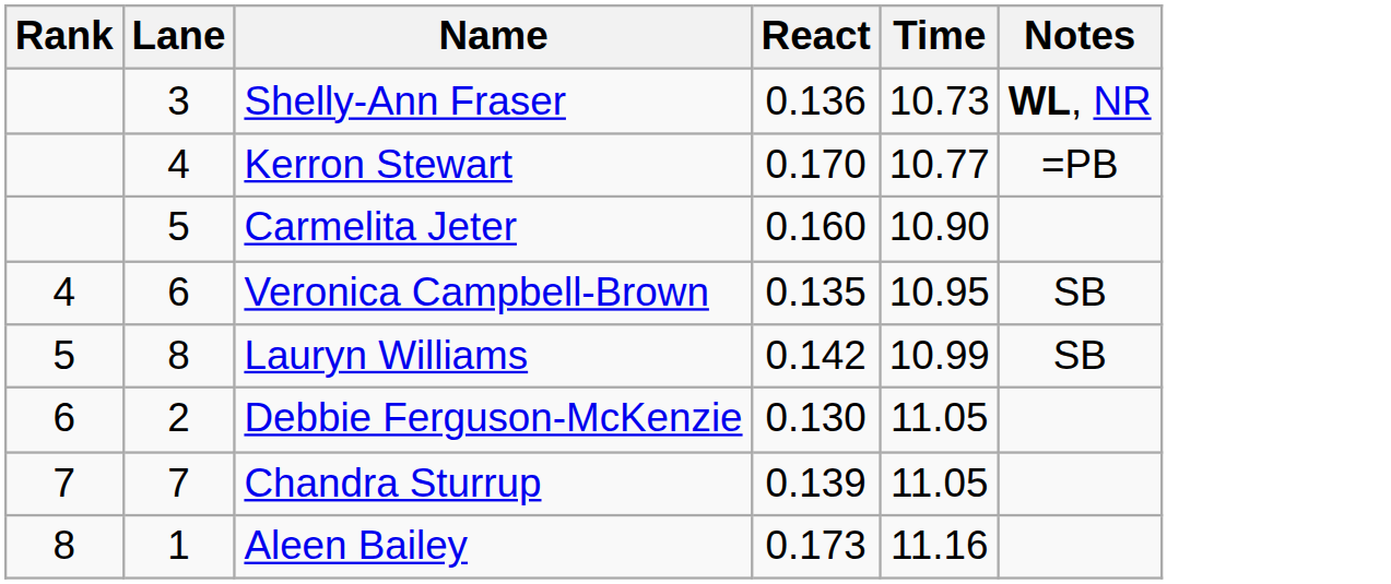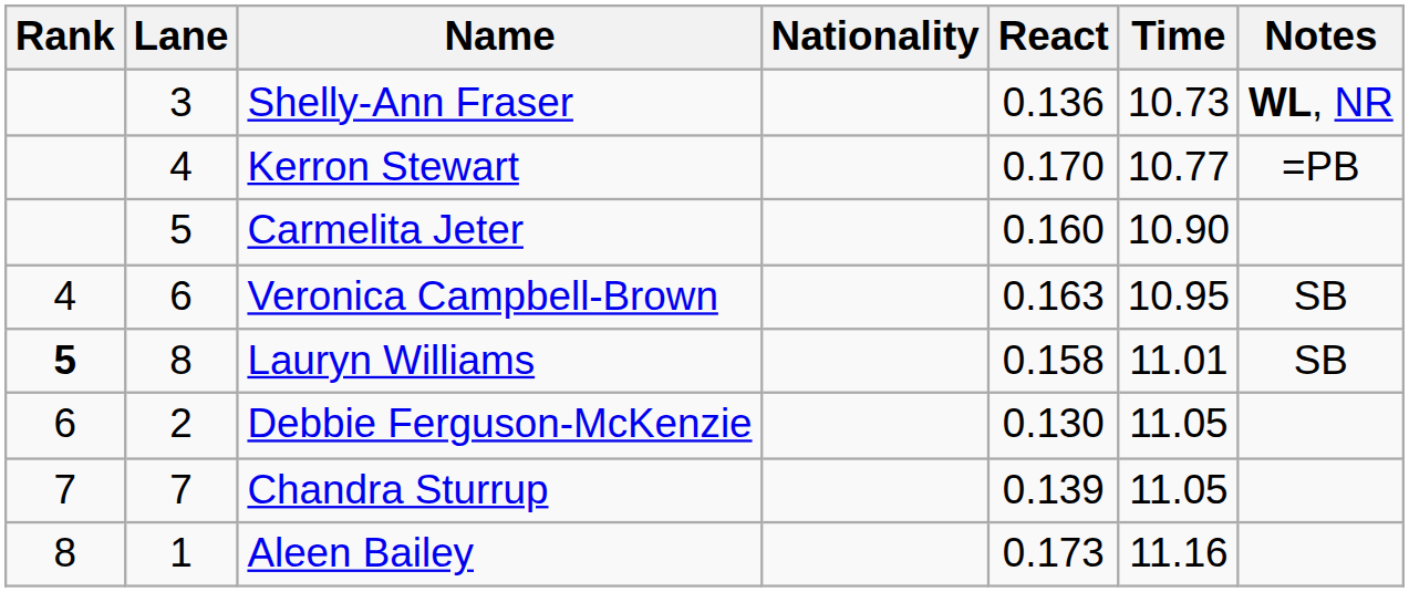+ column: Nationality
Veronica Campbell-Brown | React: 0.135 -> 0.163
Lauryn Williams | Rank: normal -> bold
Lauryn Williams | React: 0.142 -> 0.158
Lauryn Williams | Time: 10.99 -> 11.01
